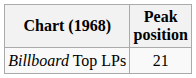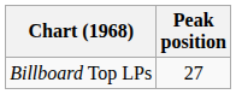Billboard Top LPs | Peak position: 21 -> 27
